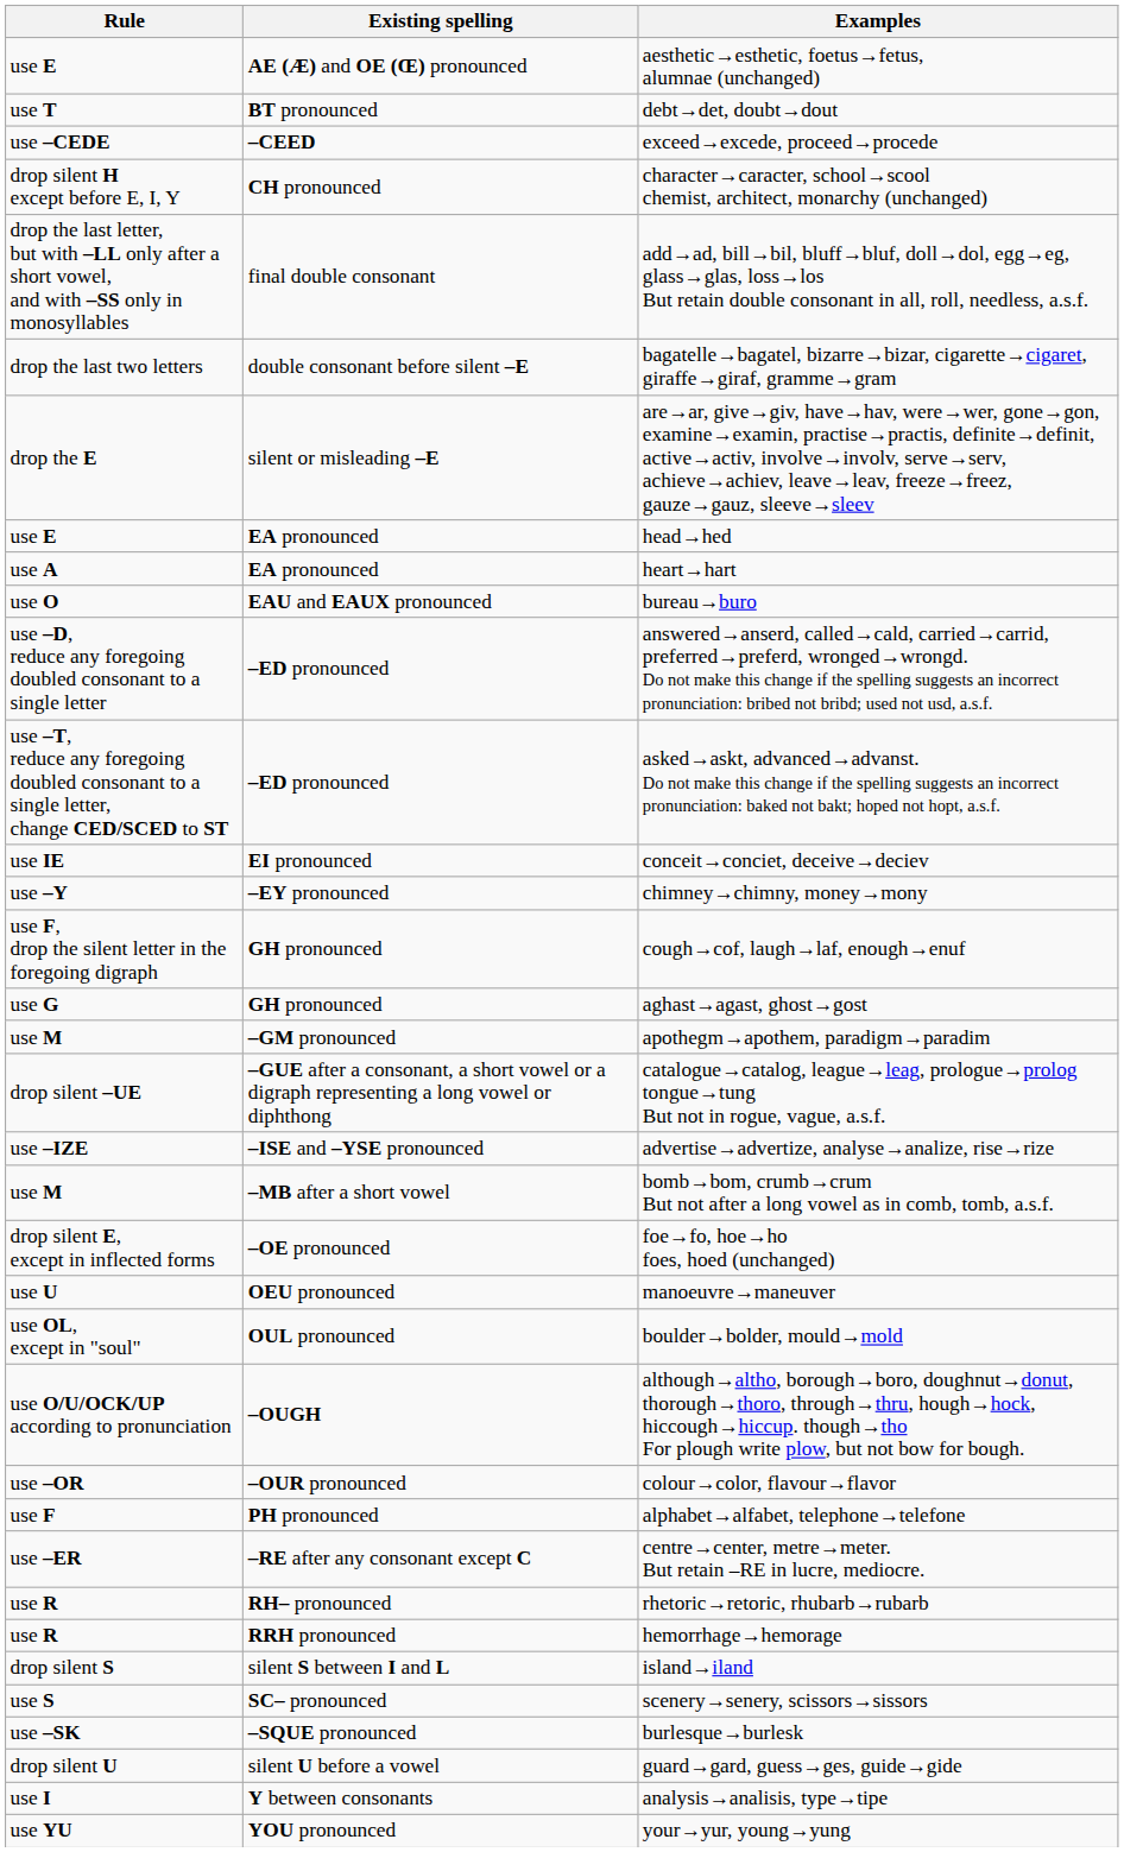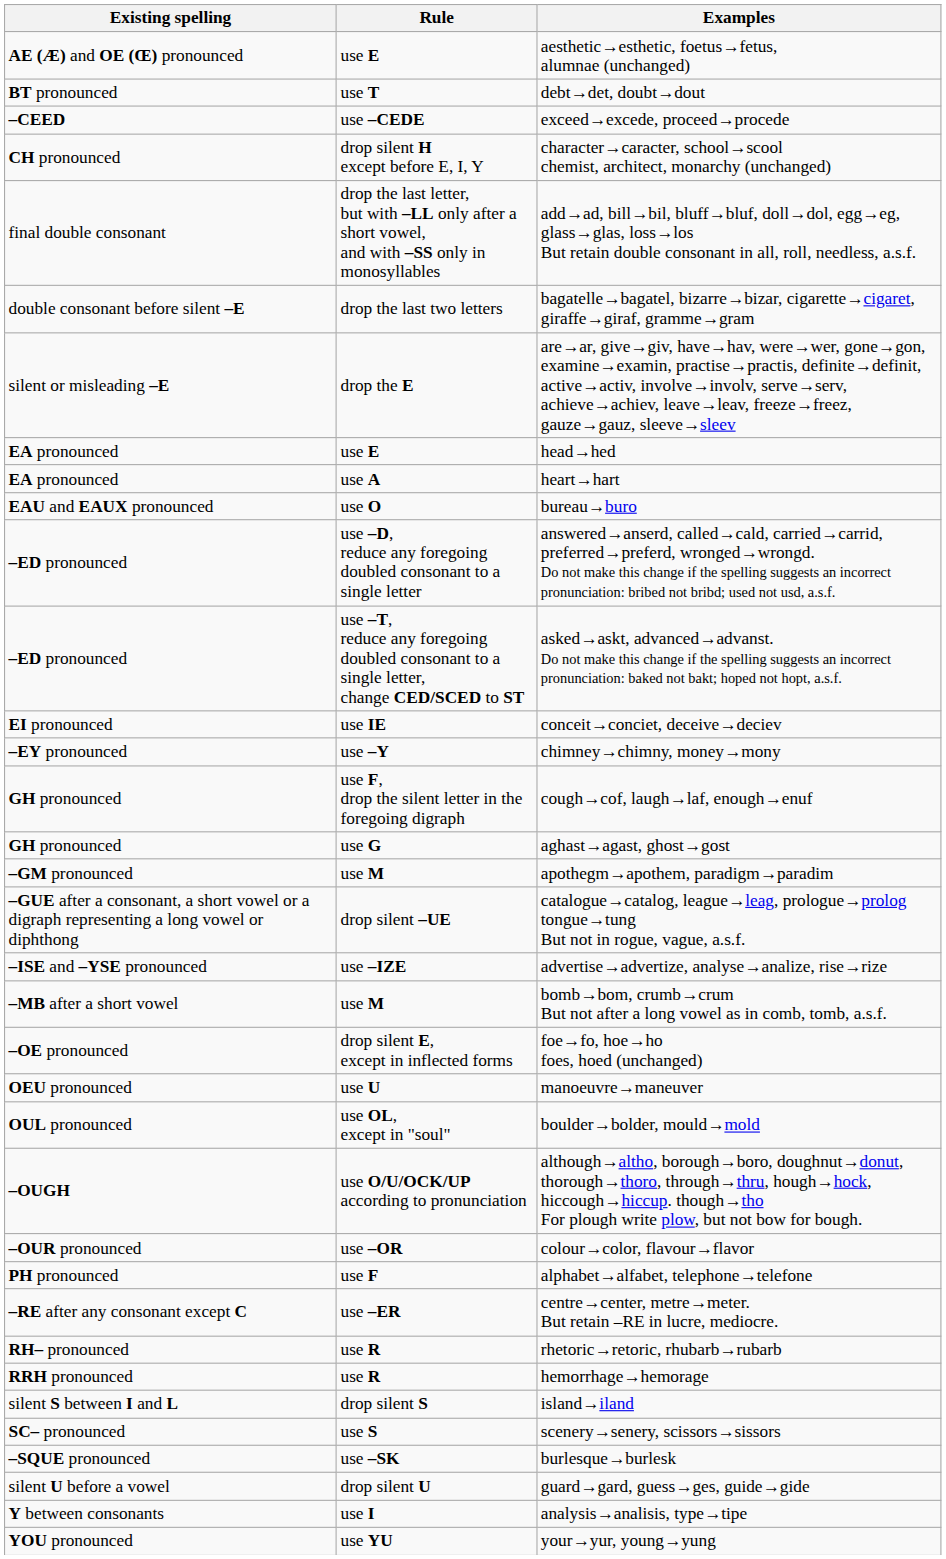columns swapped: Existing spelling <-> Rule
